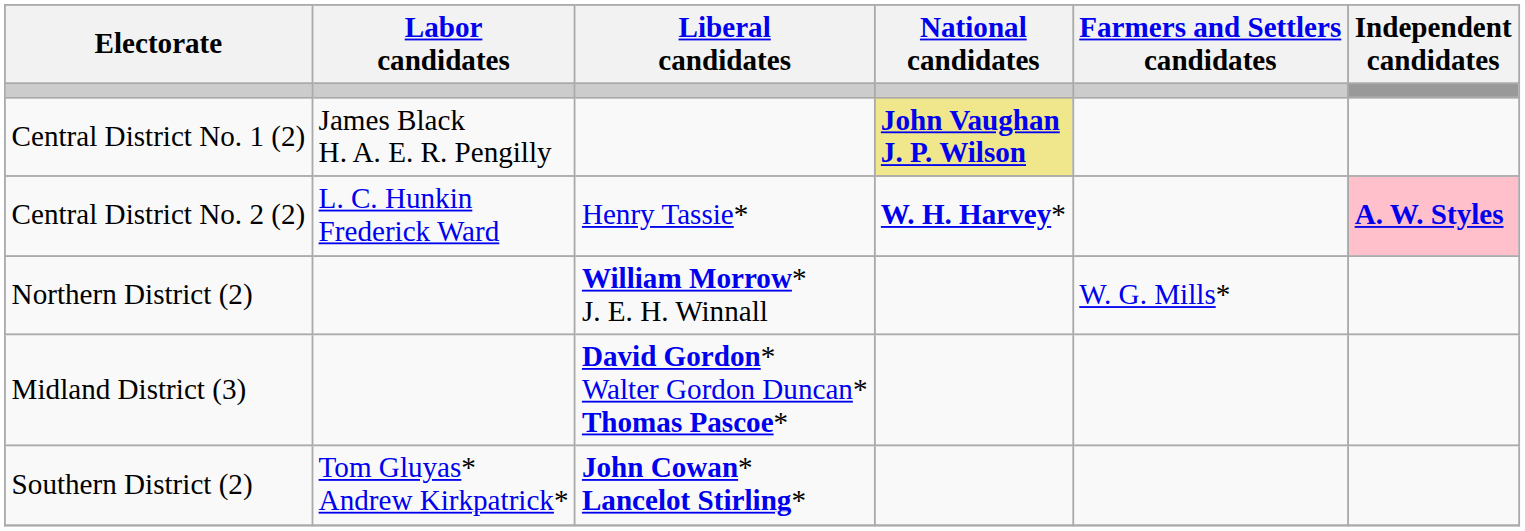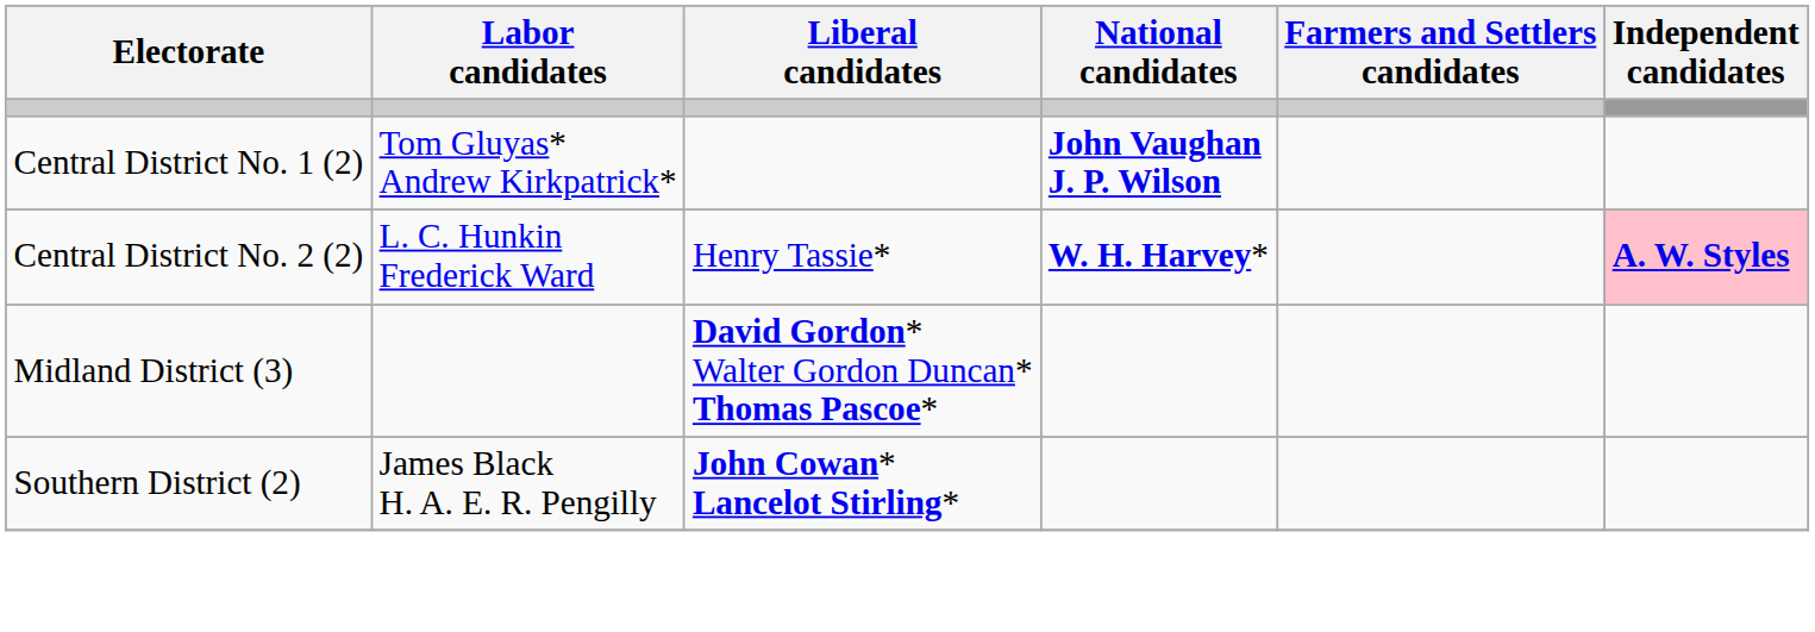Central District No. 1 (2) | Labor candidates: James Black H. A. E. R. Pengilly -> Tom Gluyas* Andrew Kirkpatrick*
Central District No. 1 (2) | National candidates: khaki background -> no background
- row: Northern District (2) | William Morrow* J. E. H. Winnall | W. G. Mills*
Southern District (2) | Labor candidates: Tom Gluyas* Andrew Kirkpatrick* -> James Black H. A. E. R. Pengilly
